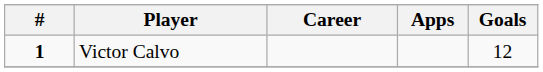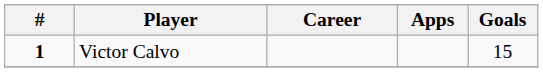Victor Calvo | Goals: 12 -> 15
